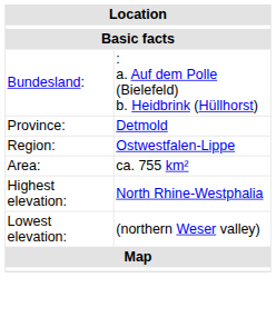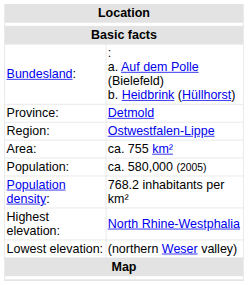+ row: Population: | ca. 580,000 (2005)
+ row: Population density: | 768.2 inhabitants per km²
